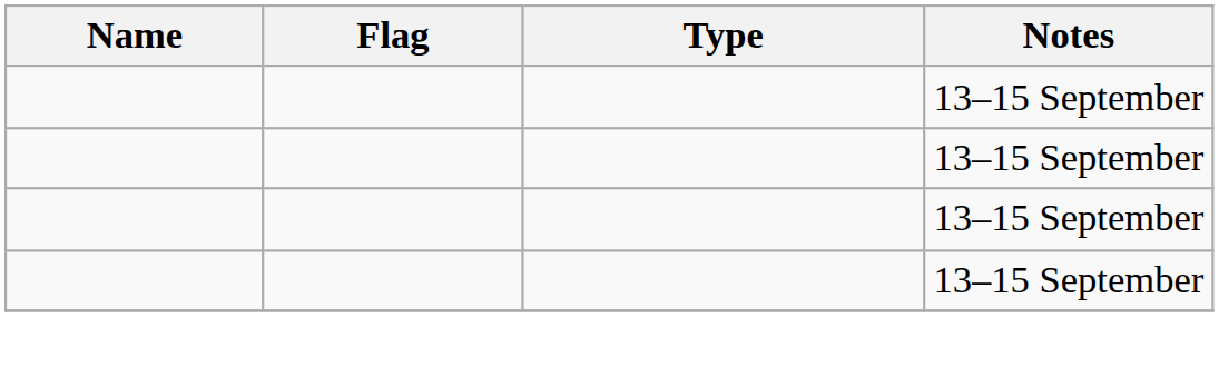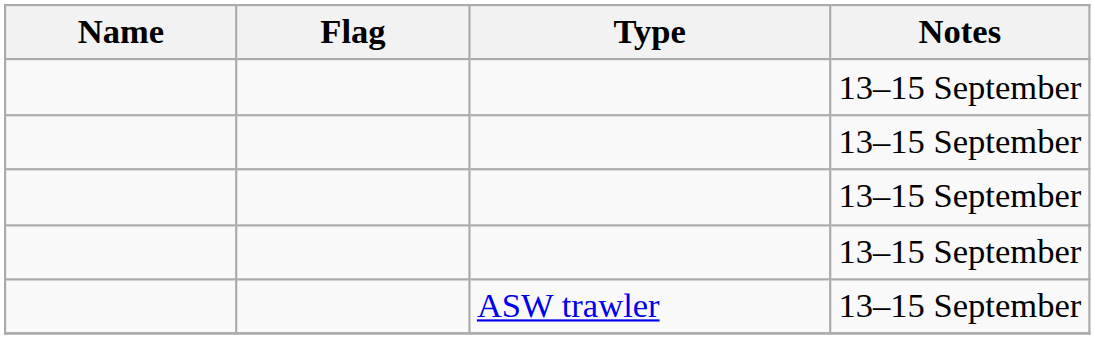+ row: ASW trawler | 13–15 September
